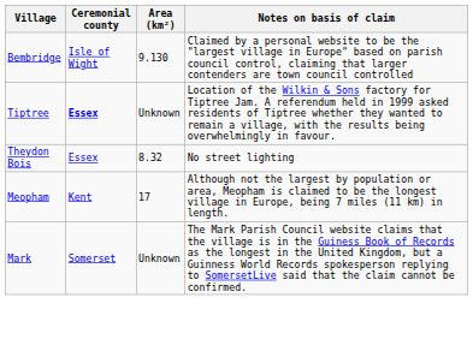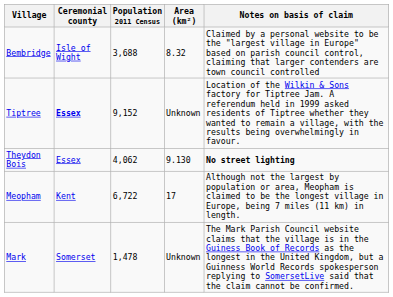+ column: Population 2011 Census | 3,688 | 9,152 | 4,062 | 6,722 | 1,478
Bembridge | Area (km²): 9.130 -> 8.32
Theydon Bois | Area (km²): 8.32 -> 9.130
Theydon Bois | Notes on basis of claim: normal -> bold
